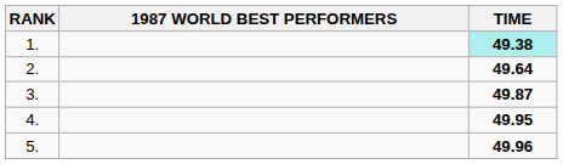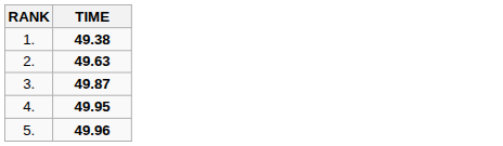- column: 1987 WORLD BEST PERFORMERS
1. | TIME: paleturquoise background -> no background
2. | TIME: 49.64 -> 49.63
